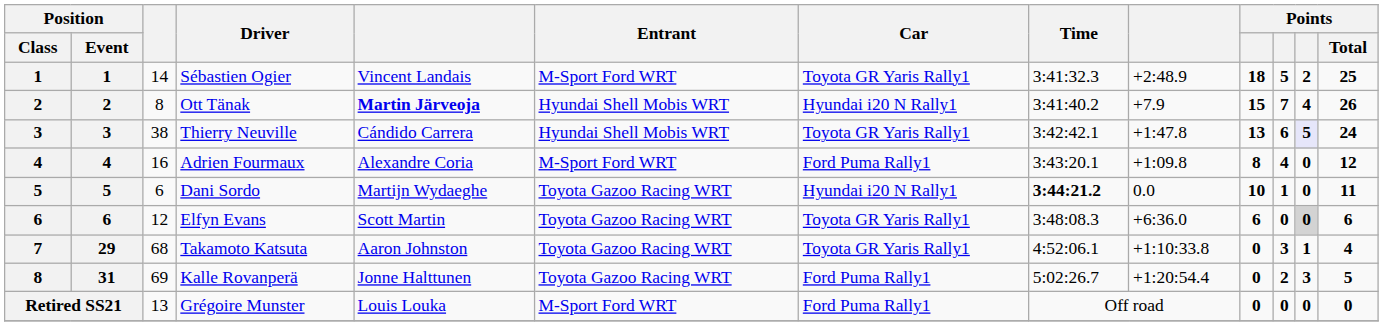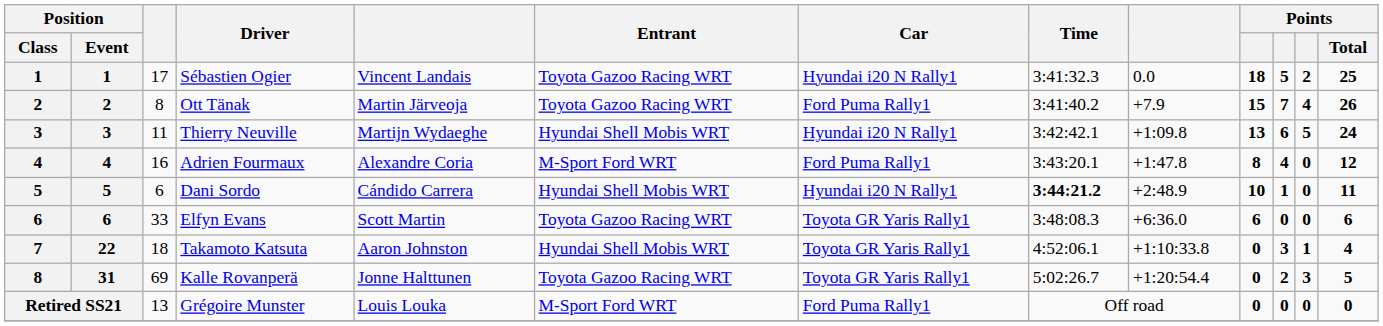Sébastien Ogier | column 3: 14 -> 17
Sébastien Ogier | Entrant: M-Sport Ford WRT -> Toyota Gazoo Racing WRT
Sébastien Ogier | Car: Toyota GR Yaris Rally1 -> Hyundai i20 N Rally1
Sébastien Ogier | column 9: +2:48.9 -> 0.0
Ott Tänak | column 5: bold -> normal
Ott Tänak | Entrant: Hyundai Shell Mobis WRT -> Toyota Gazoo Racing WRT
Ott Tänak | Car: Hyundai i20 N Rally1 -> Ford Puma Rally1
Thierry Neuville | column 3: 38 -> 11
Thierry Neuville | column 5: Cándido Carrera -> Martijn Wydaeghe
Thierry Neuville | Car: Toyota GR Yaris Rally1 -> Hyundai i20 N Rally1
Thierry Neuville | column 9: +1:47.8 -> +1:09.8
Thierry Neuville | column 12: lavender background -> no background
Adrien Fourmaux | column 9: +1:09.8 -> +1:47.8
Dani Sordo | column 5: Martijn Wydaeghe -> Cándido Carrera
Dani Sordo | Entrant: Toyota Gazoo Racing WRT -> Hyundai Shell Mobis WRT
Dani Sordo | column 9: 0.0 -> +2:48.9
Elfyn Evans | column 3: 12 -> 33
Elfyn Evans | column 12: lightgrey background -> no background
Takamoto Katsuta | Position / Event: 29 -> 22
Takamoto Katsuta | column 3: 68 -> 18
Takamoto Katsuta | Entrant: Toyota Gazoo Racing WRT -> Hyundai Shell Mobis WRT
Kalle Rovanperä | Car: Ford Puma Rally1 -> Toyota GR Yaris Rally1
